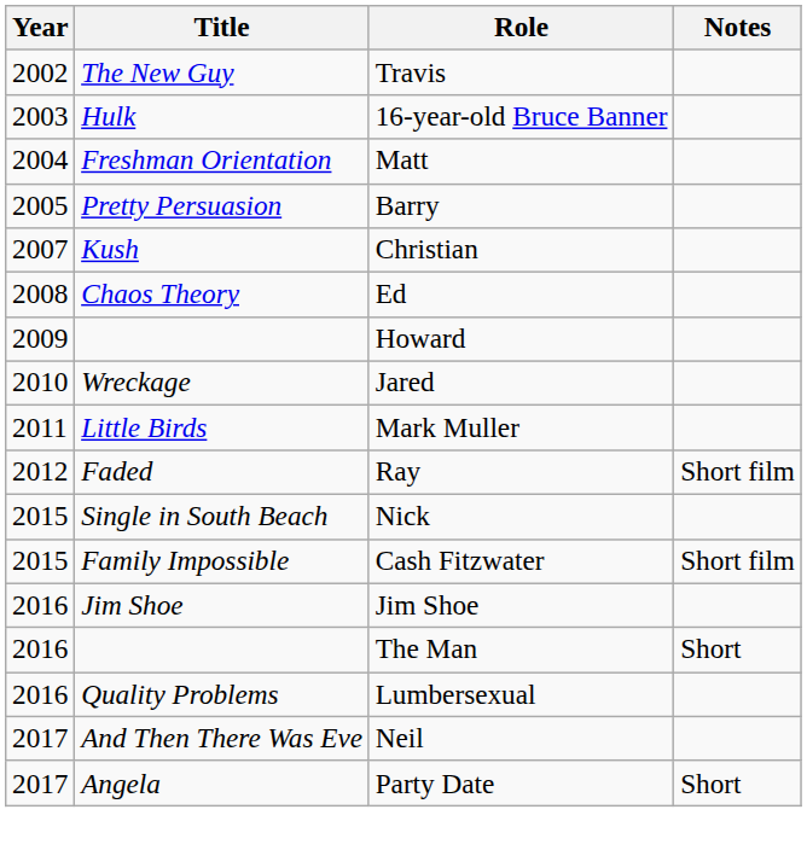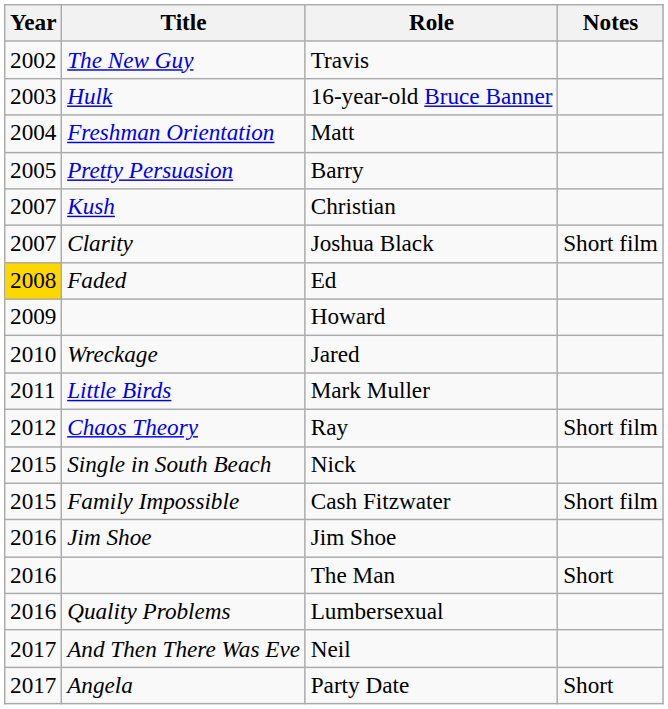+ row: 2007 | Clarity | Joshua Black | Short film
Ed | Year: no background -> gold background
Ed | Title: Chaos Theory -> Faded
Ray | Title: Faded -> Chaos Theory
